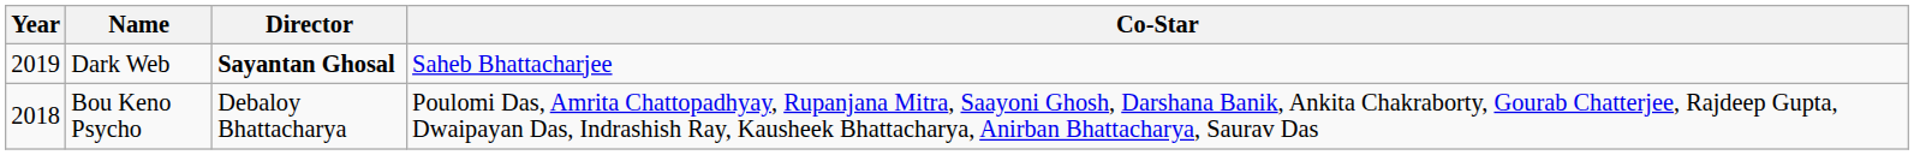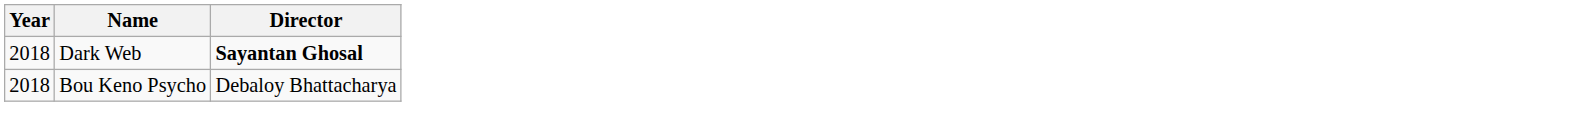- column: Co-Star | Saheb Bhattacharjee | Poulomi Das, Amrita Chattopadhyay, Rupanjana Mitra, Saayoni Ghosh, Darshana Banik, Ankita Chakraborty, Gourab Chatterjee, Rajdeep Gupta, Dwaipayan Das, Indrashish Ray, Kausheek Bhattacharya, Anirban Bhattacharya, Saurav Das
Dark Web | Year: 2019 -> 2018
